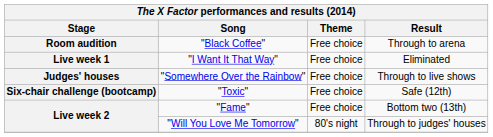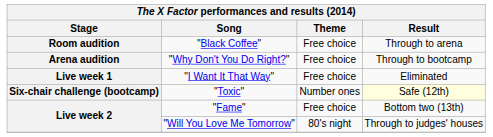+ row: Arena audition | "Why Don't You Do Right?" | Free choice | Through to bootcamp
- row: Judges' houses | "Somewhere Over the Rainbow" | Free choice | Through to live shows
"Toxic" | Theme: Free choice -> Number ones
"Toxic" | Result: no background -> lightyellow background
